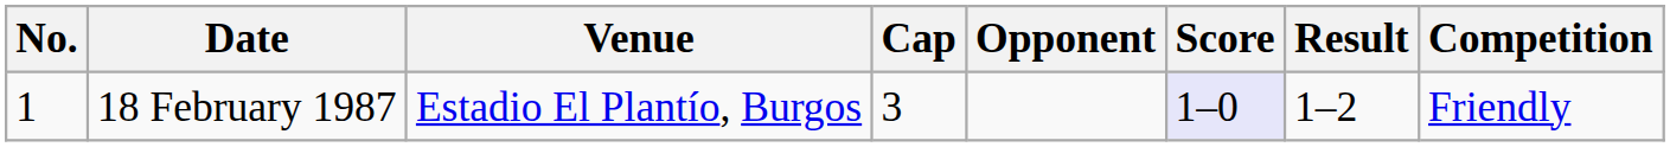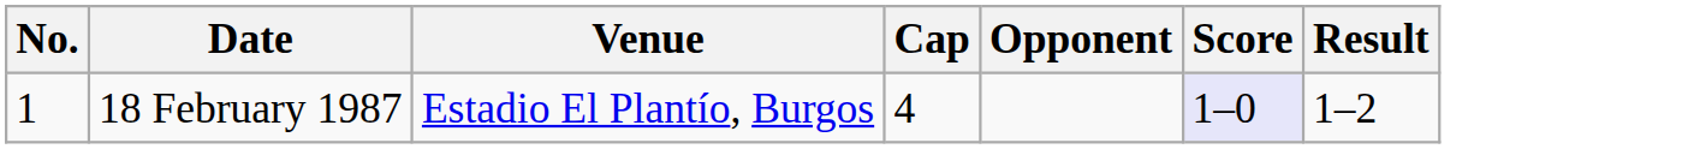- column: Competition | Friendly
18 February 1987 | Cap: 3 -> 4
